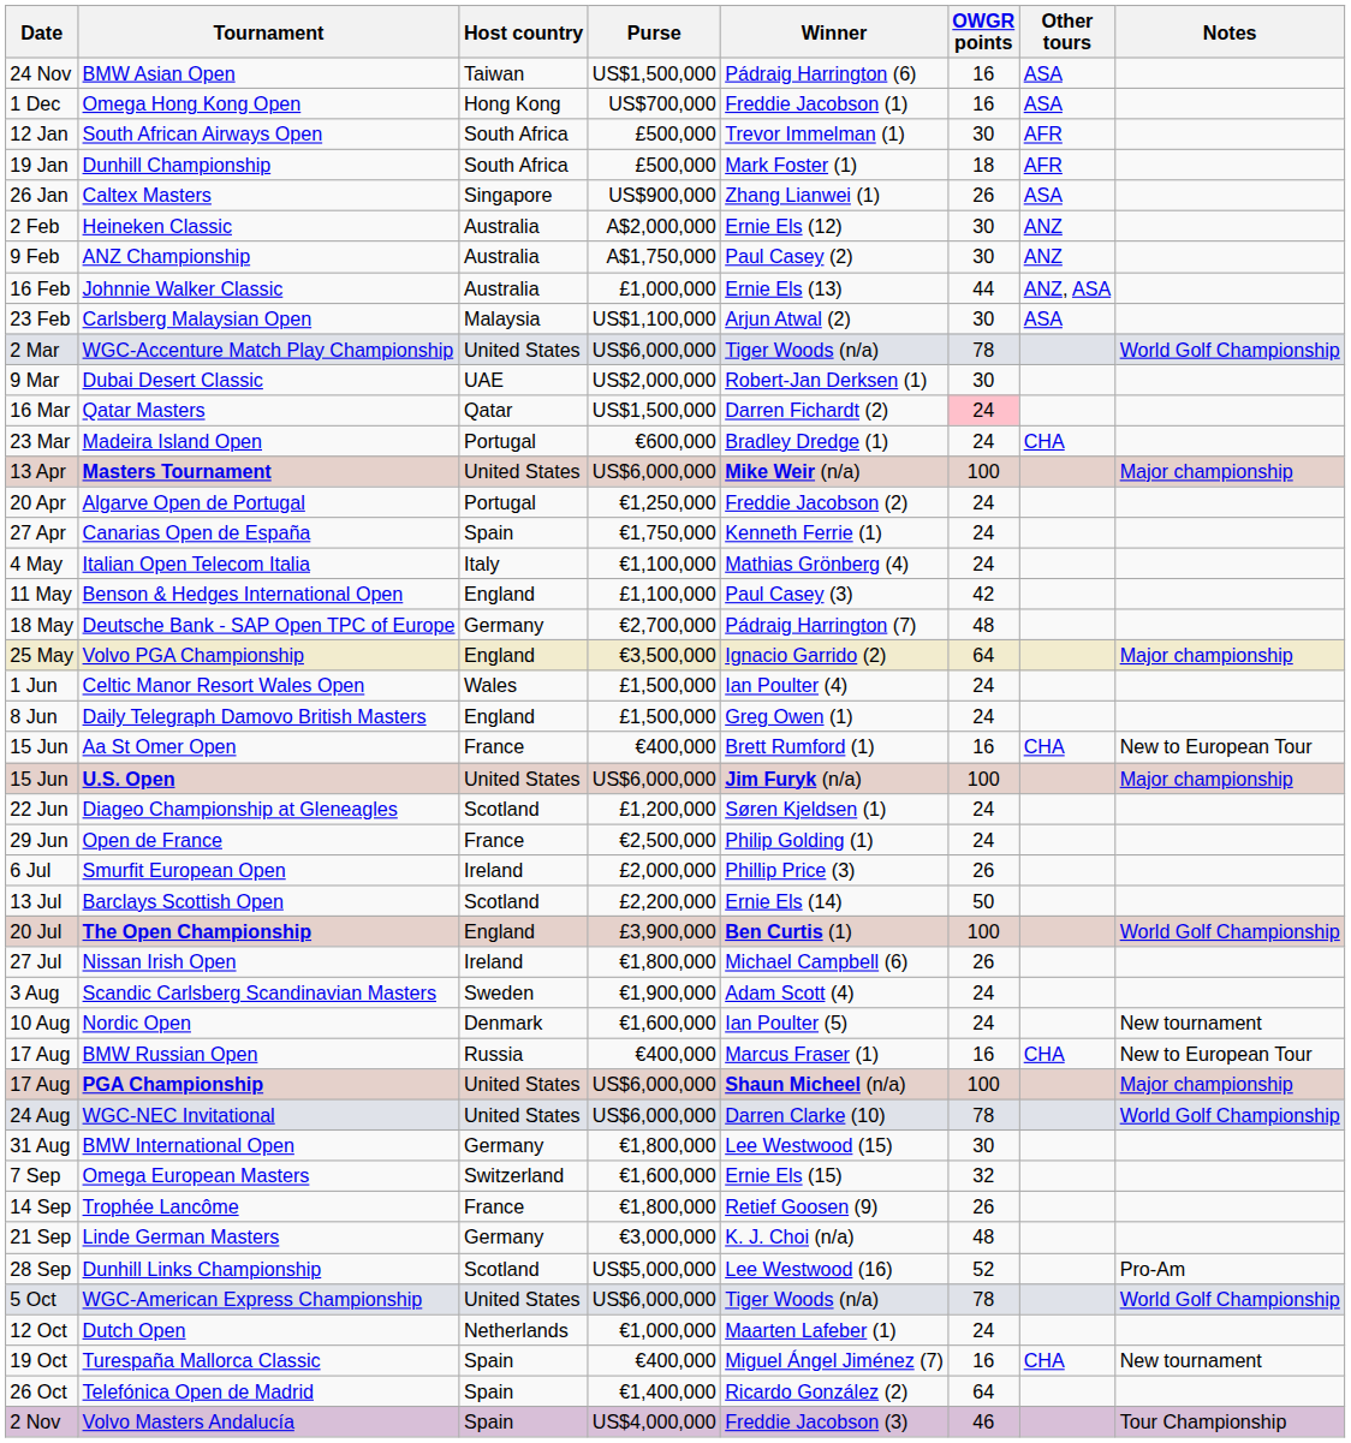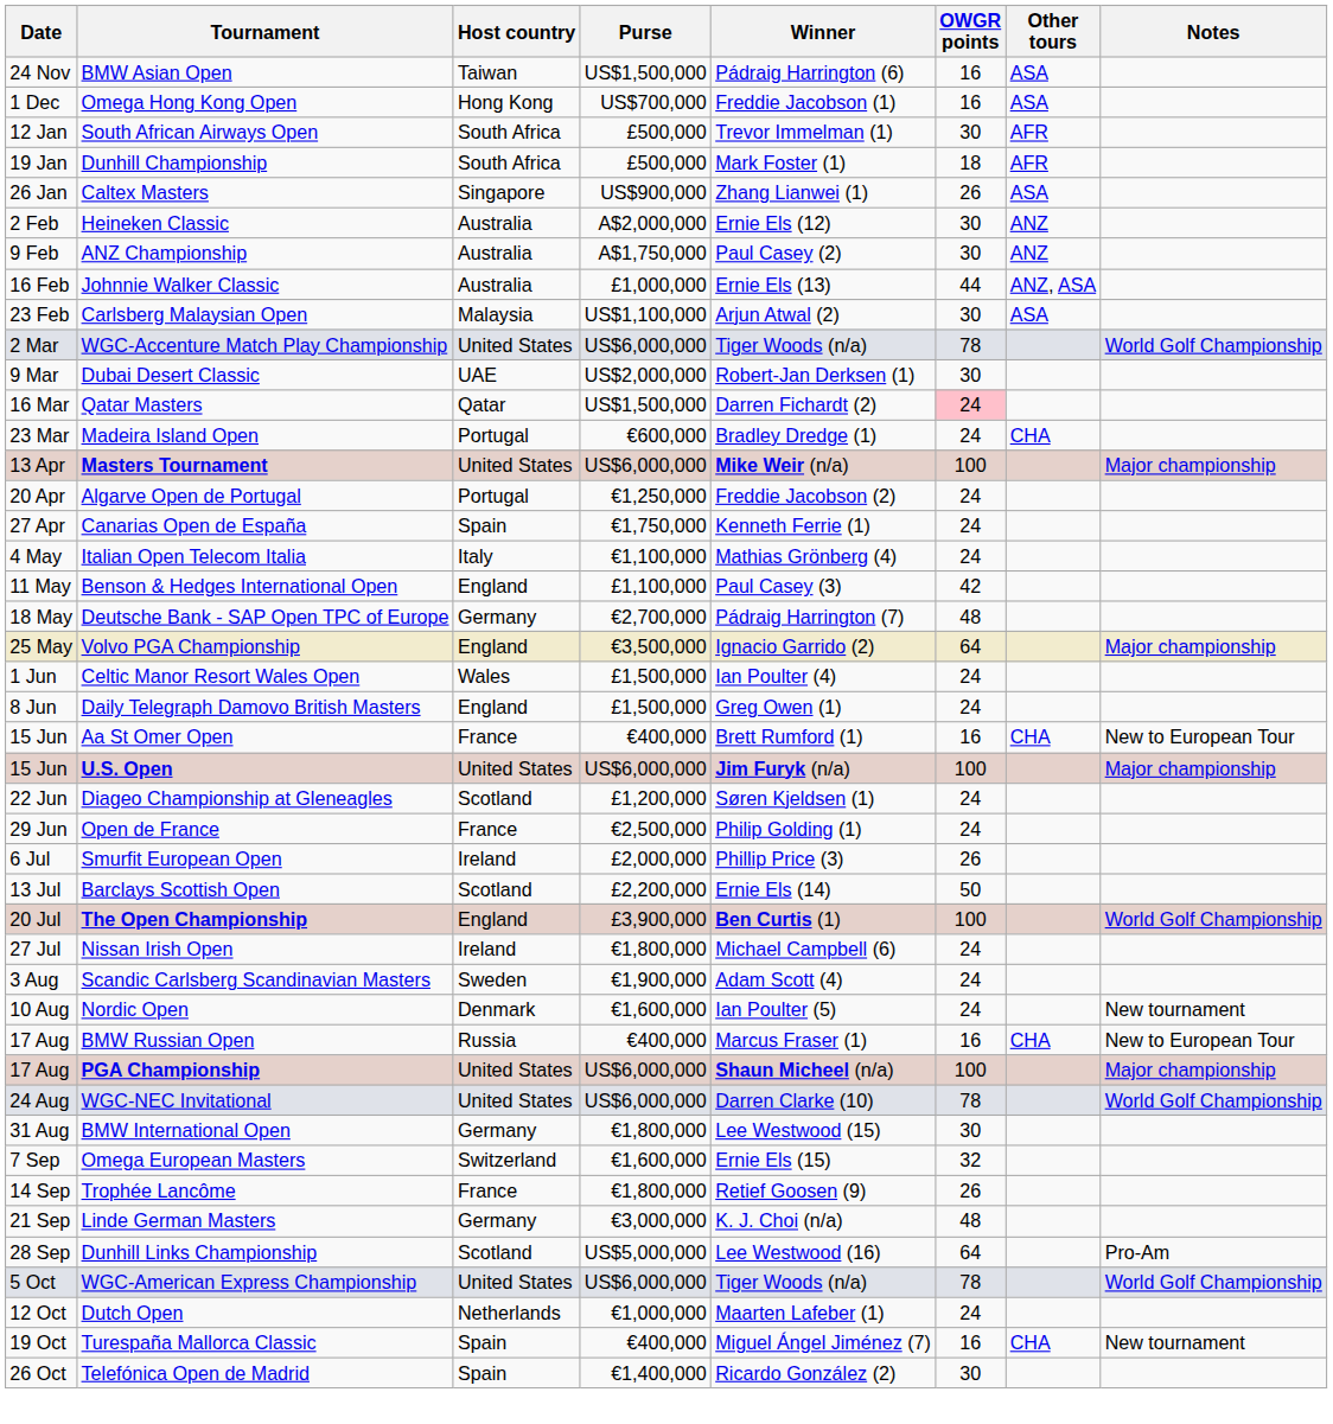Nissan Irish Open | OWGR points: 26 -> 24
Dunhill Links Championship | OWGR points: 52 -> 64
Telefónica Open de Madrid | OWGR points: 64 -> 30
- row: 2 Nov | Volvo Masters Andalucía | Spain | US$4,000,000 | Freddie Jacobson (3) | 46 | Tour Championship
